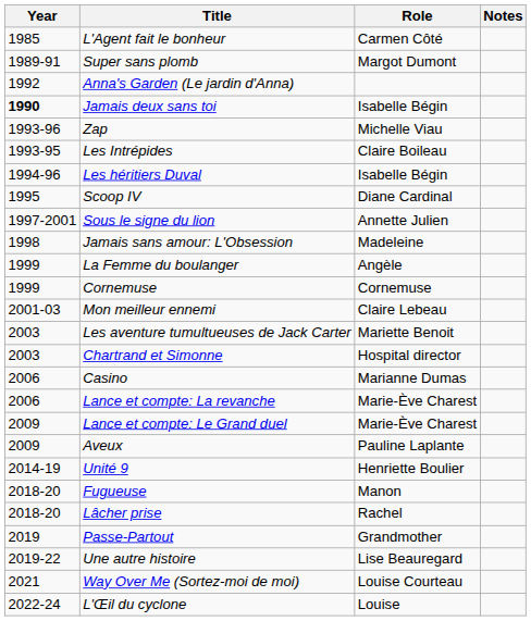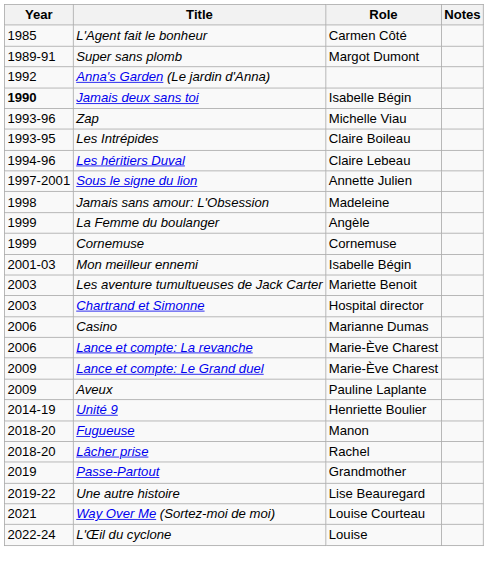Les héritiers Duval | Role: Isabelle Bégin -> Claire Lebeau
- row: 1995 | Scoop IV | Diane Cardinal
Mon meilleur ennemi | Role: Claire Lebeau -> Isabelle Bégin
